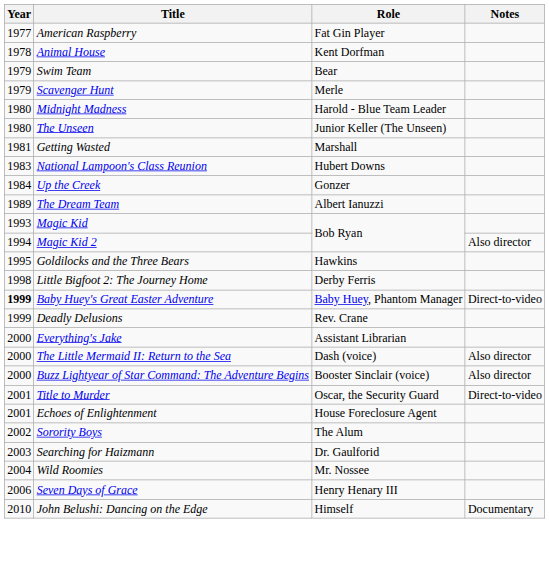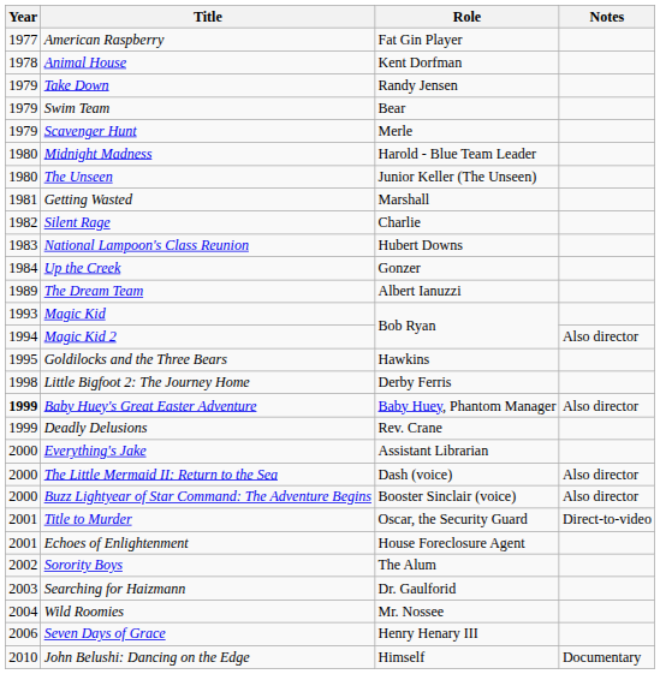+ row: 1979 | Take Down | Randy Jensen
+ row: 1982 | Silent Rage | Charlie
Baby Huey's Great Easter Adventure | Notes: Direct-to-video -> Also director
